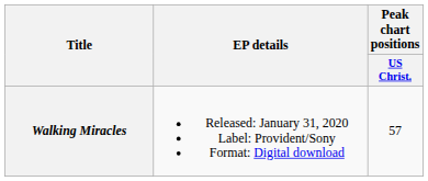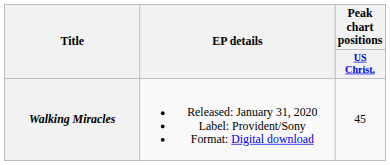Walking Miracles | Peak chart positions / US Christ.: 57 -> 45
